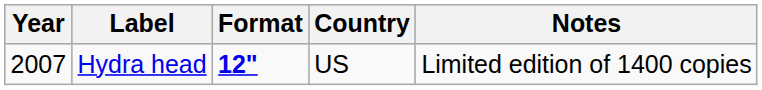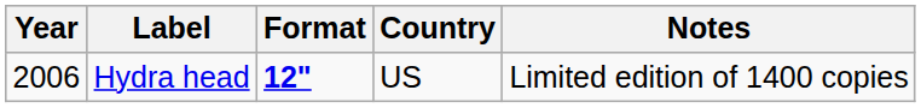Hydra head | Year: 2007 -> 2006
